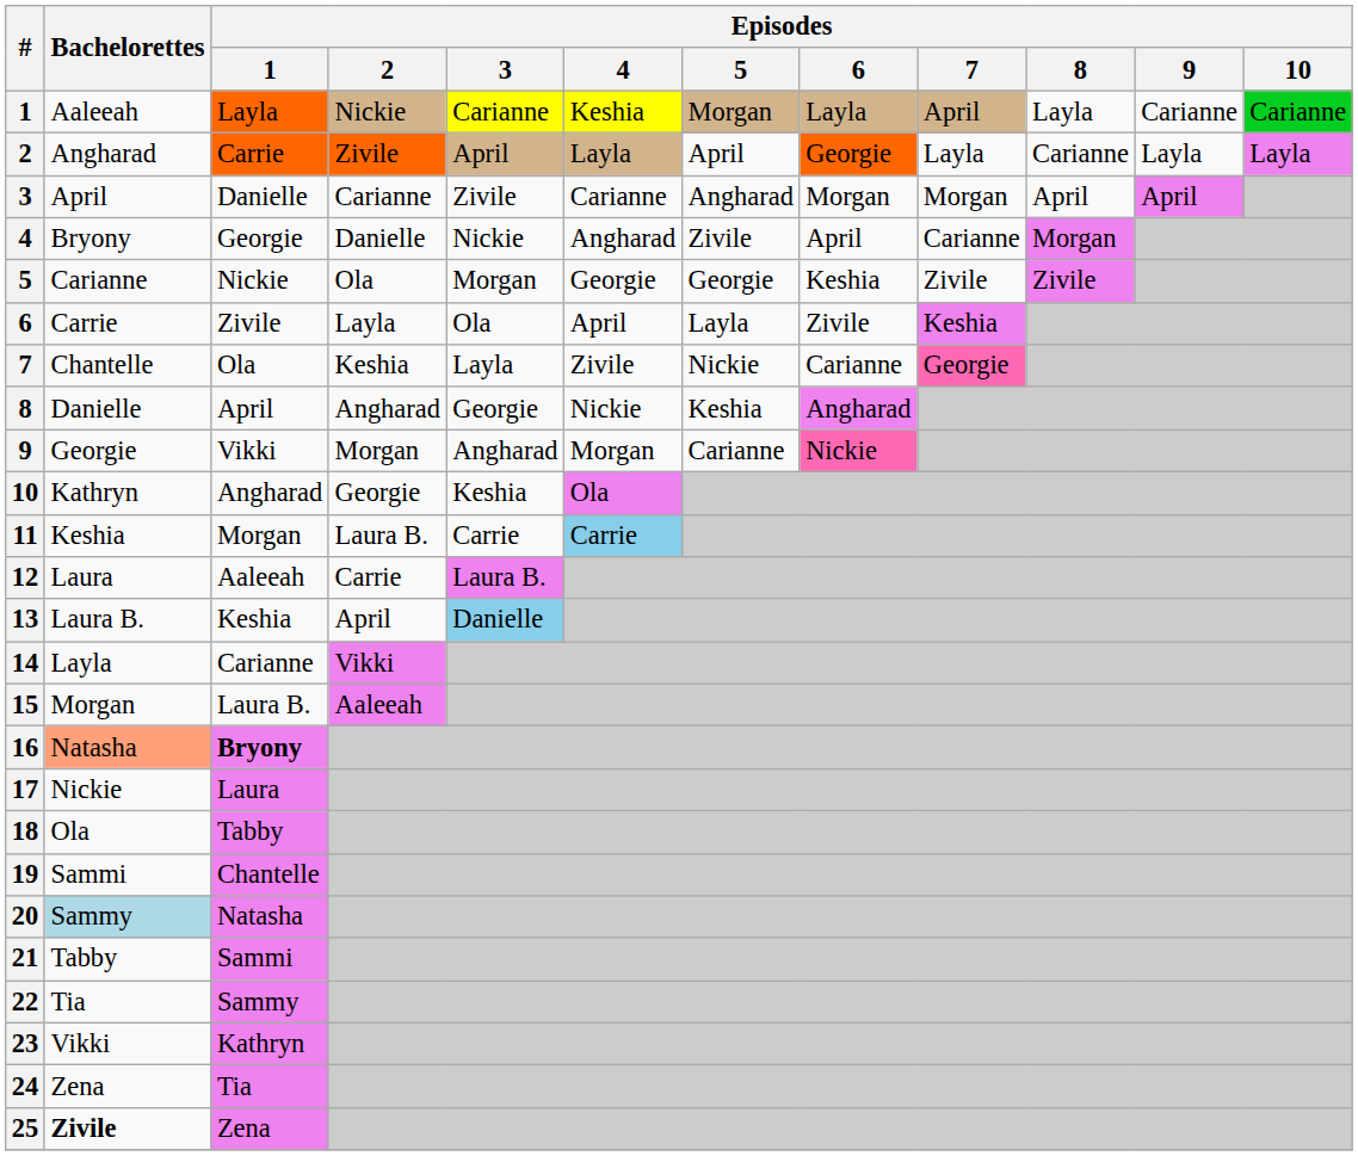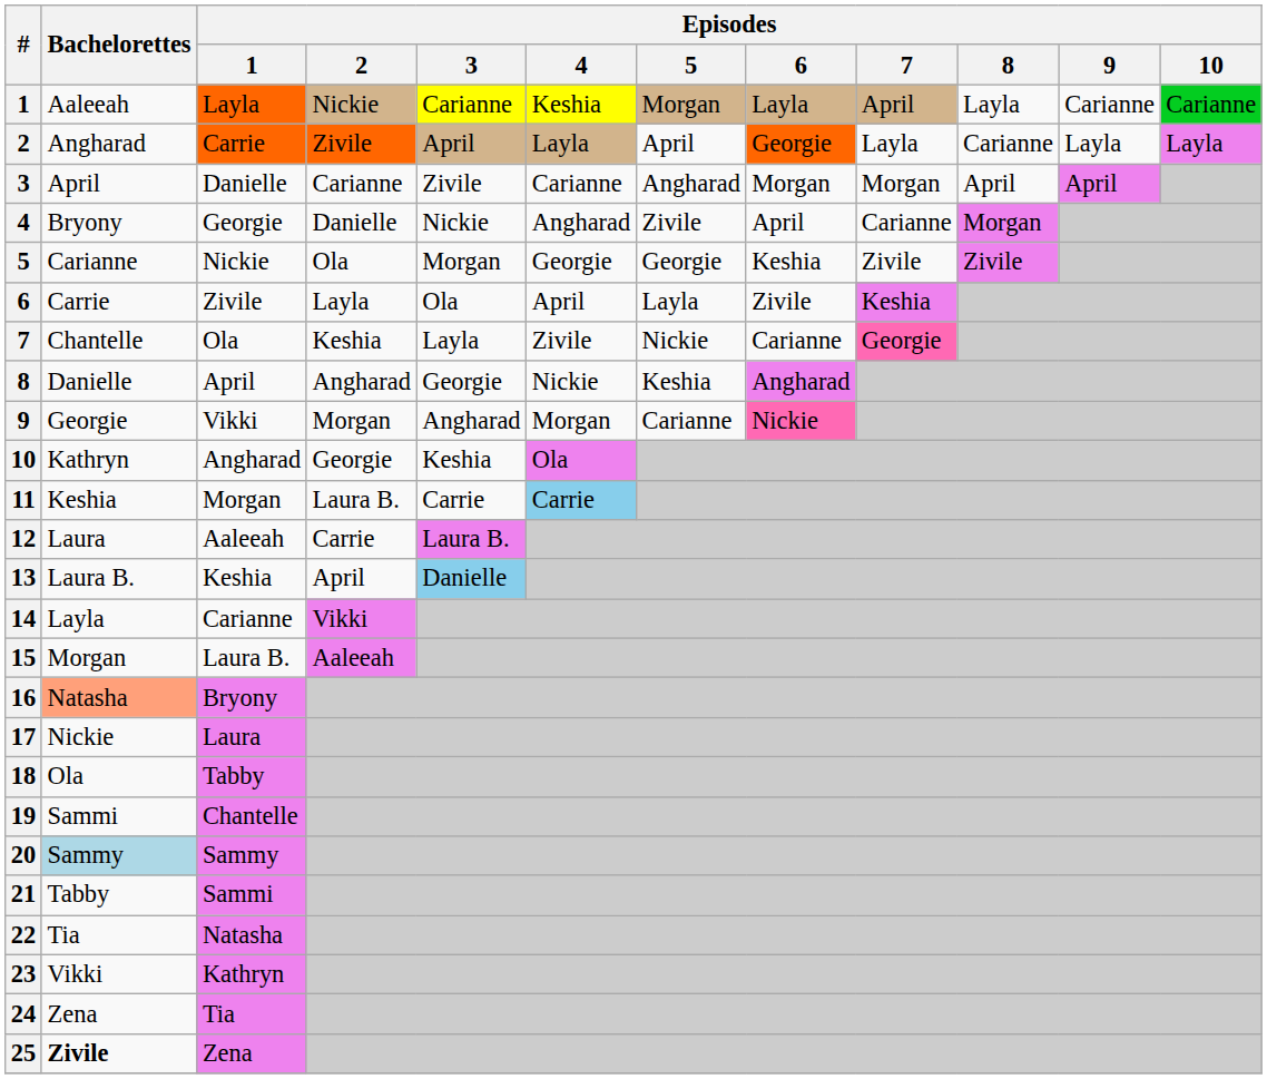16 | Episodes / 1: bold -> normal
20 | Episodes / 1: Natasha -> Sammy
22 | Episodes / 1: Sammy -> Natasha
